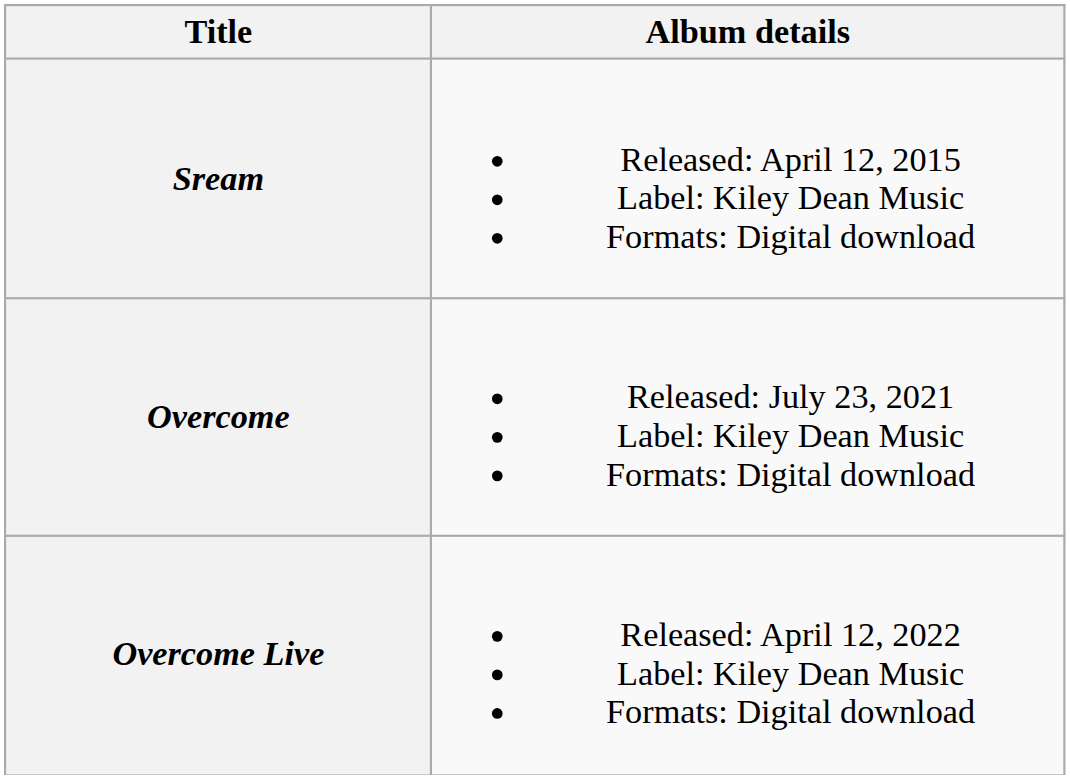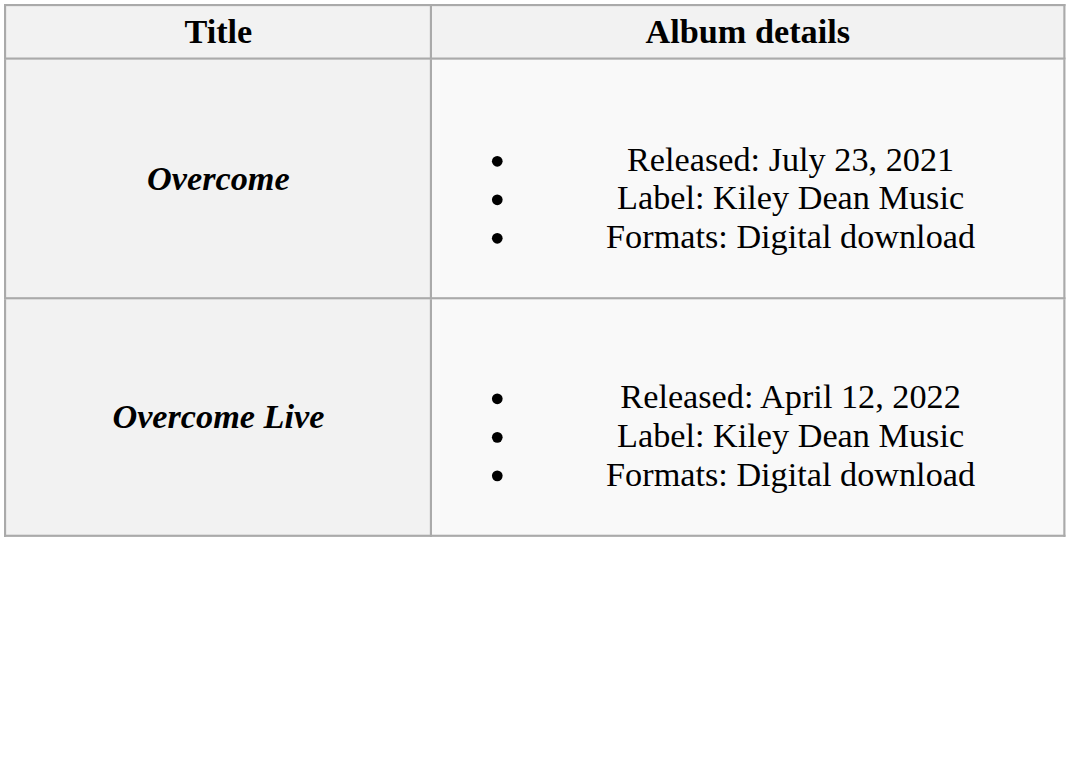- row: Sream | Released: April 12, 2015 Label: Kiley Dean Music Formats: Digital download
